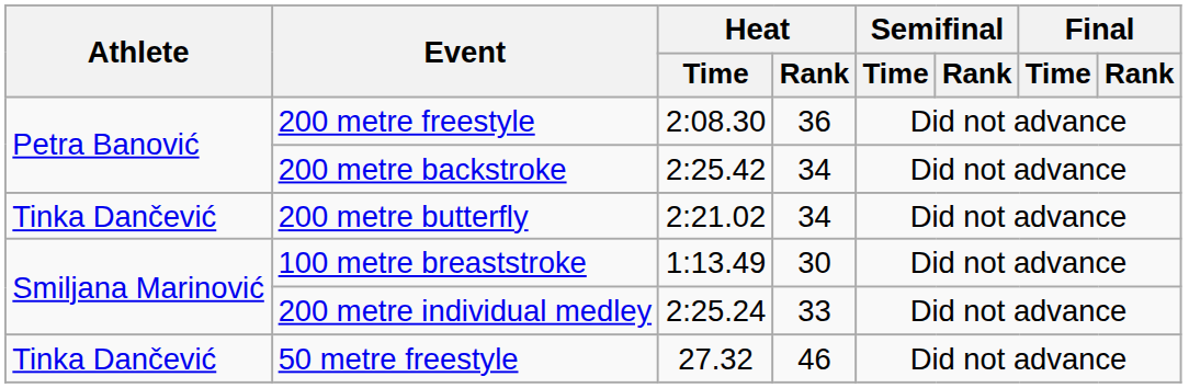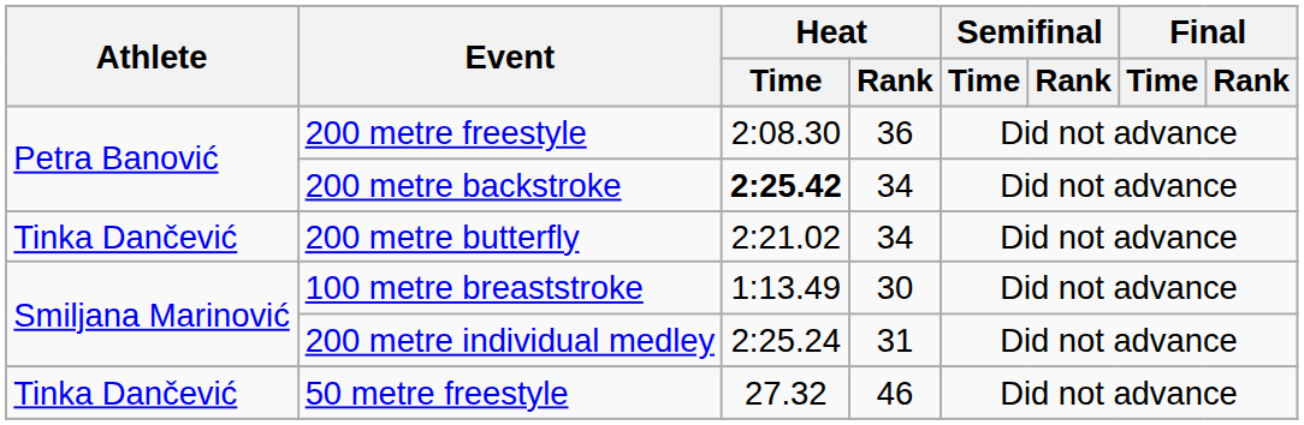200 metre backstroke | Heat / Time: normal -> bold
200 metre individual medley | Heat / Rank: 33 -> 31
